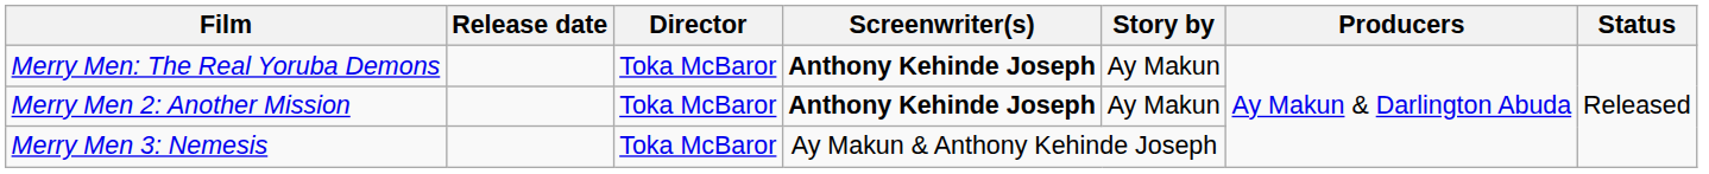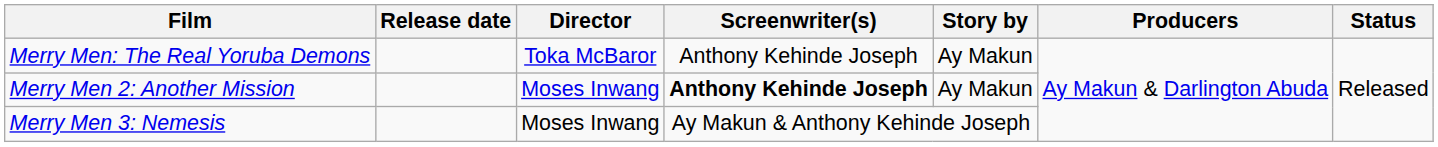Merry Men: The Real Yoruba Demons | Screenwriter(s): bold -> normal
Merry Men 2: Another Mission | Director: Toka McBaror -> Moses Inwang
Merry Men 3: Nemesis | Director: Toka McBaror -> Moses Inwang
